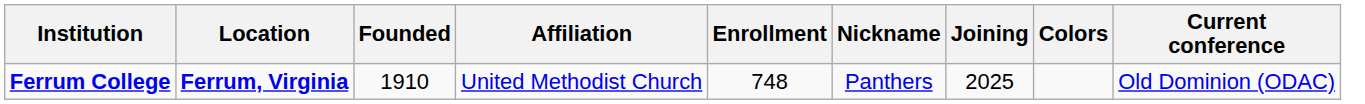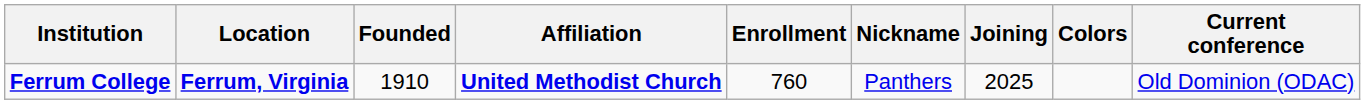Ferrum College | Affiliation: normal -> bold
Ferrum College | Enrollment: 748 -> 760
